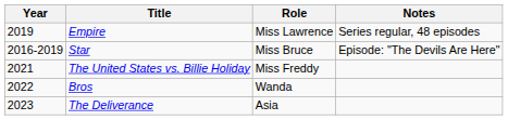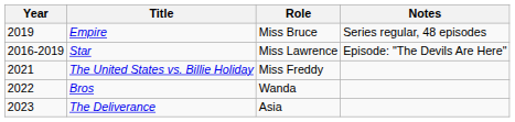Empire | Role: Miss Lawrence -> Miss Bruce
Star | Role: Miss Bruce -> Miss Lawrence
